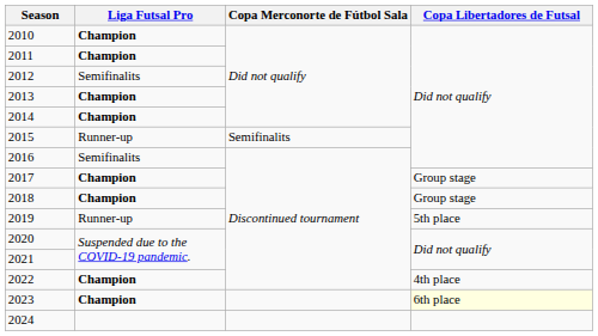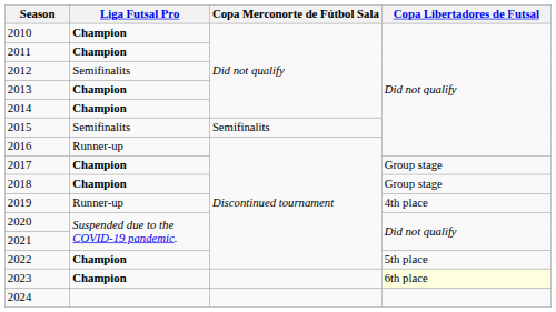2015 | Liga Futsal Pro: Runner-up -> Semifinalits
2016 | Liga Futsal Pro: Semifinalits -> Runner-up
2019 | Copa Libertadores de Futsal: 5th place -> 4th place
2022 | Copa Libertadores de Futsal: 4th place -> 5th place
